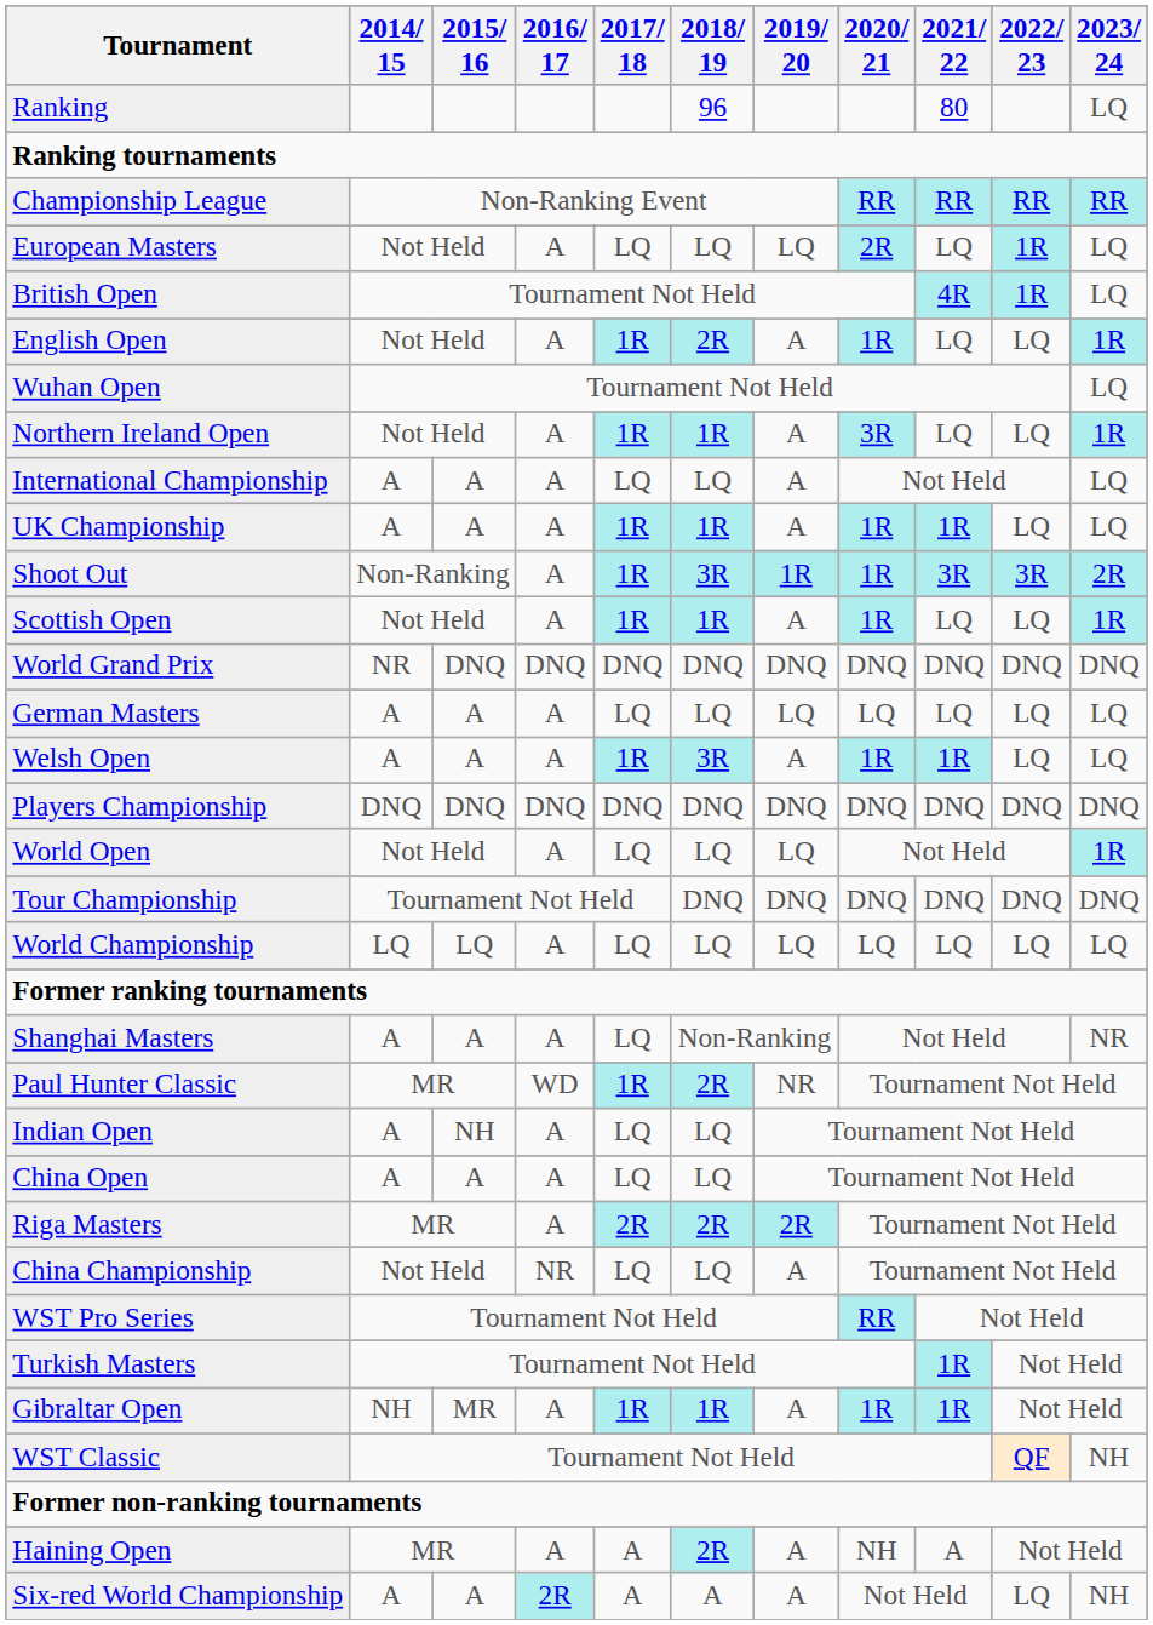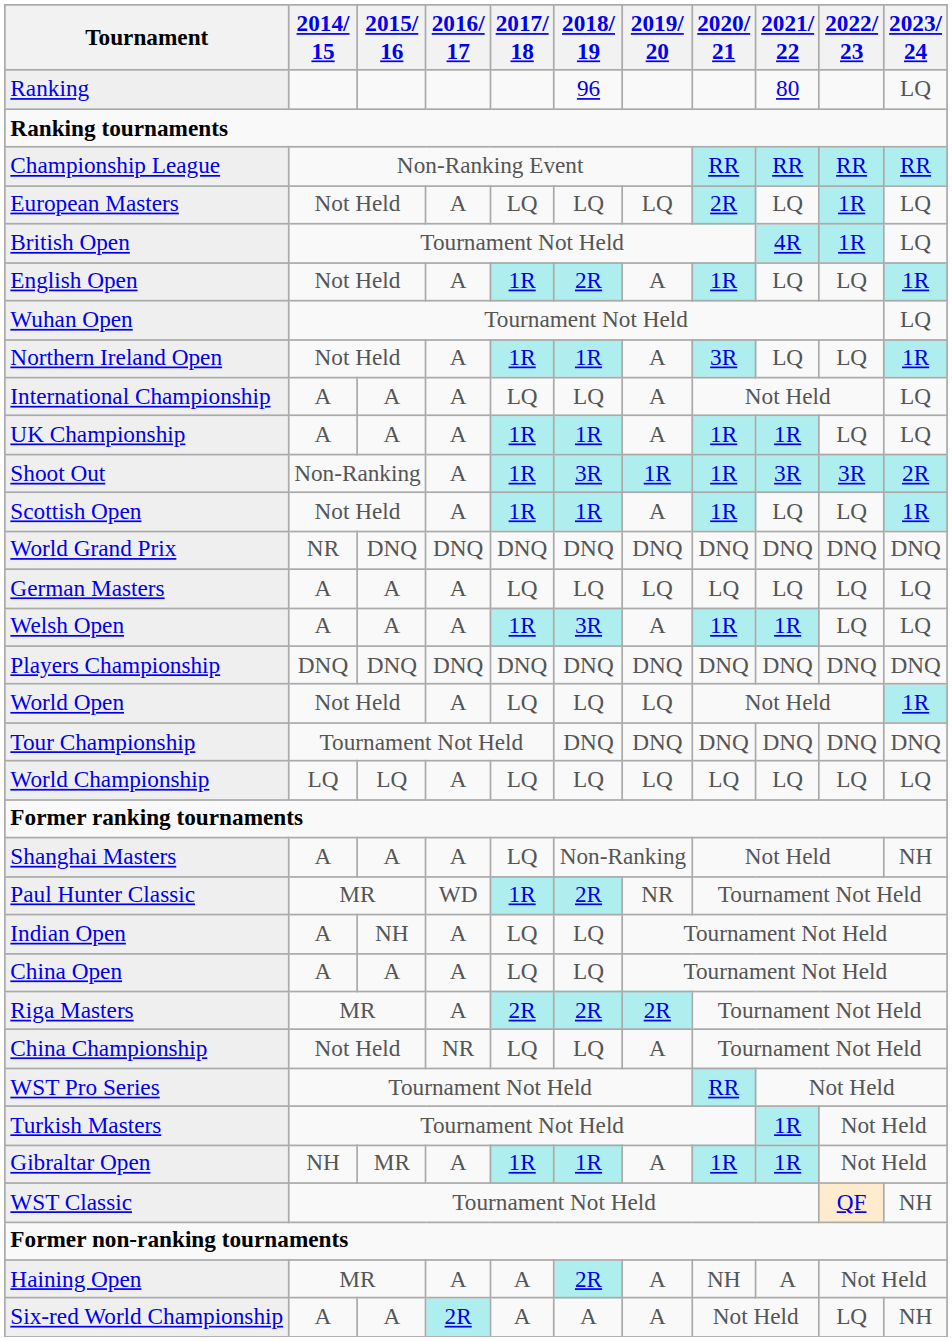Shanghai Masters | 2023/ 24: NR -> NH
